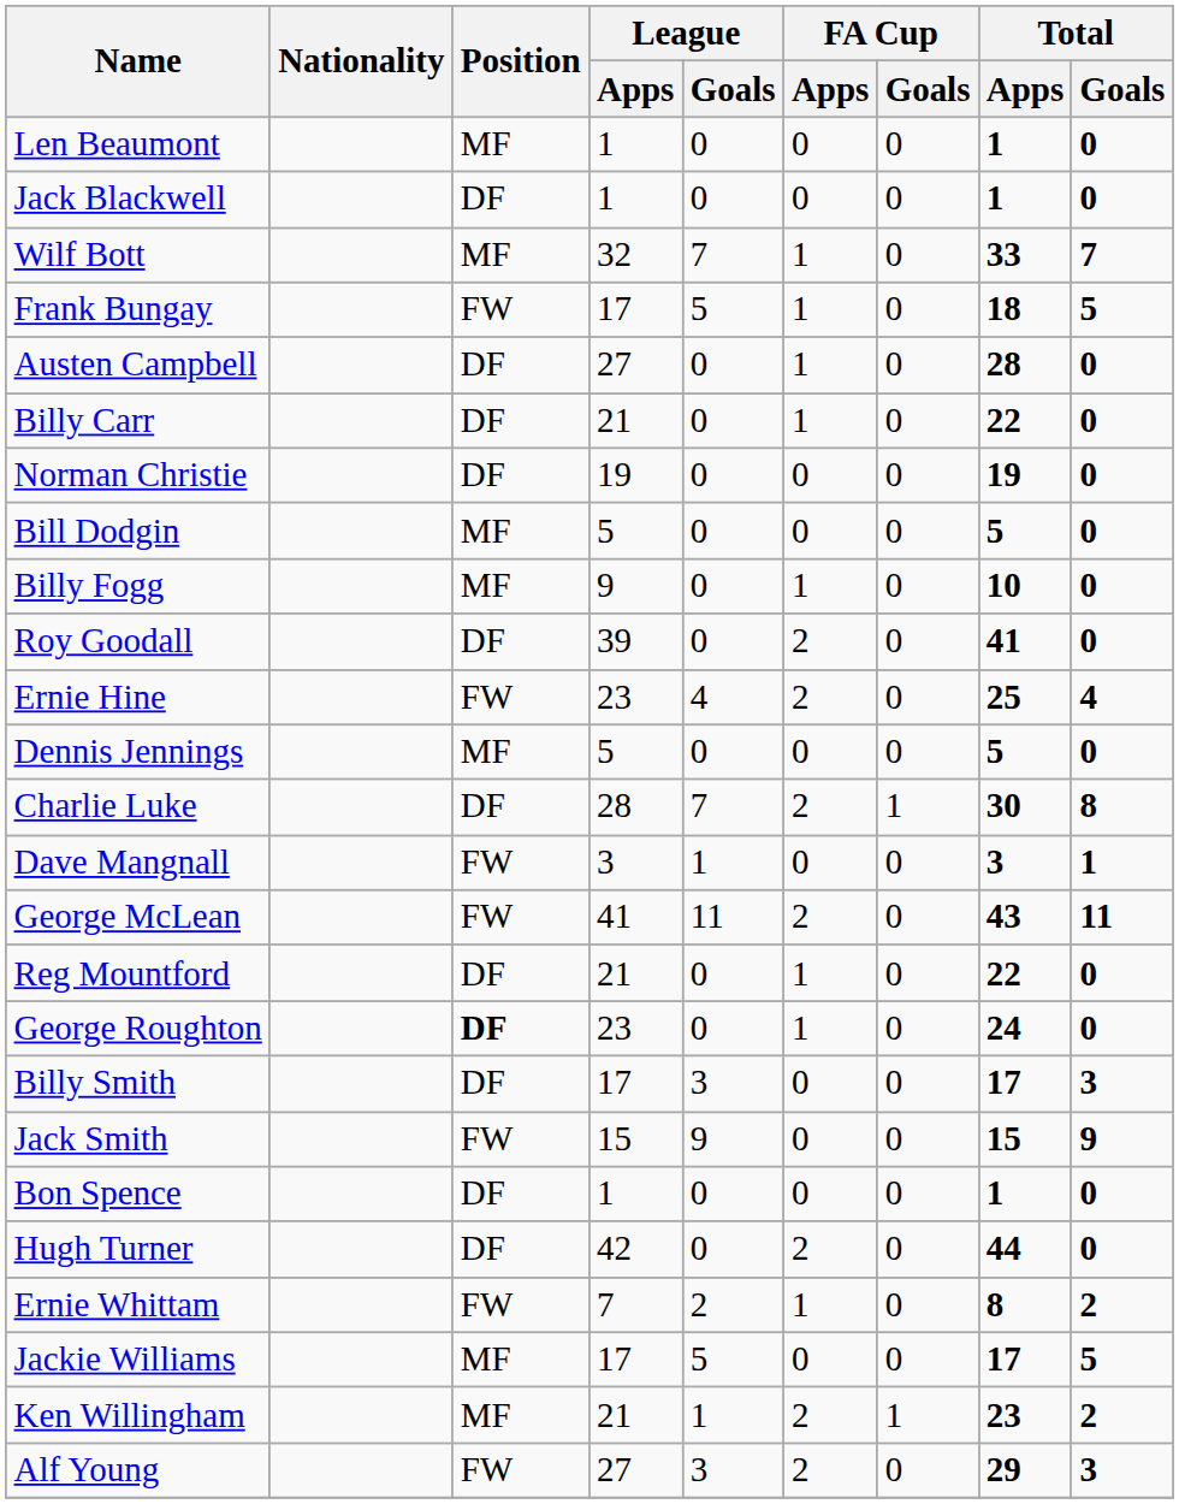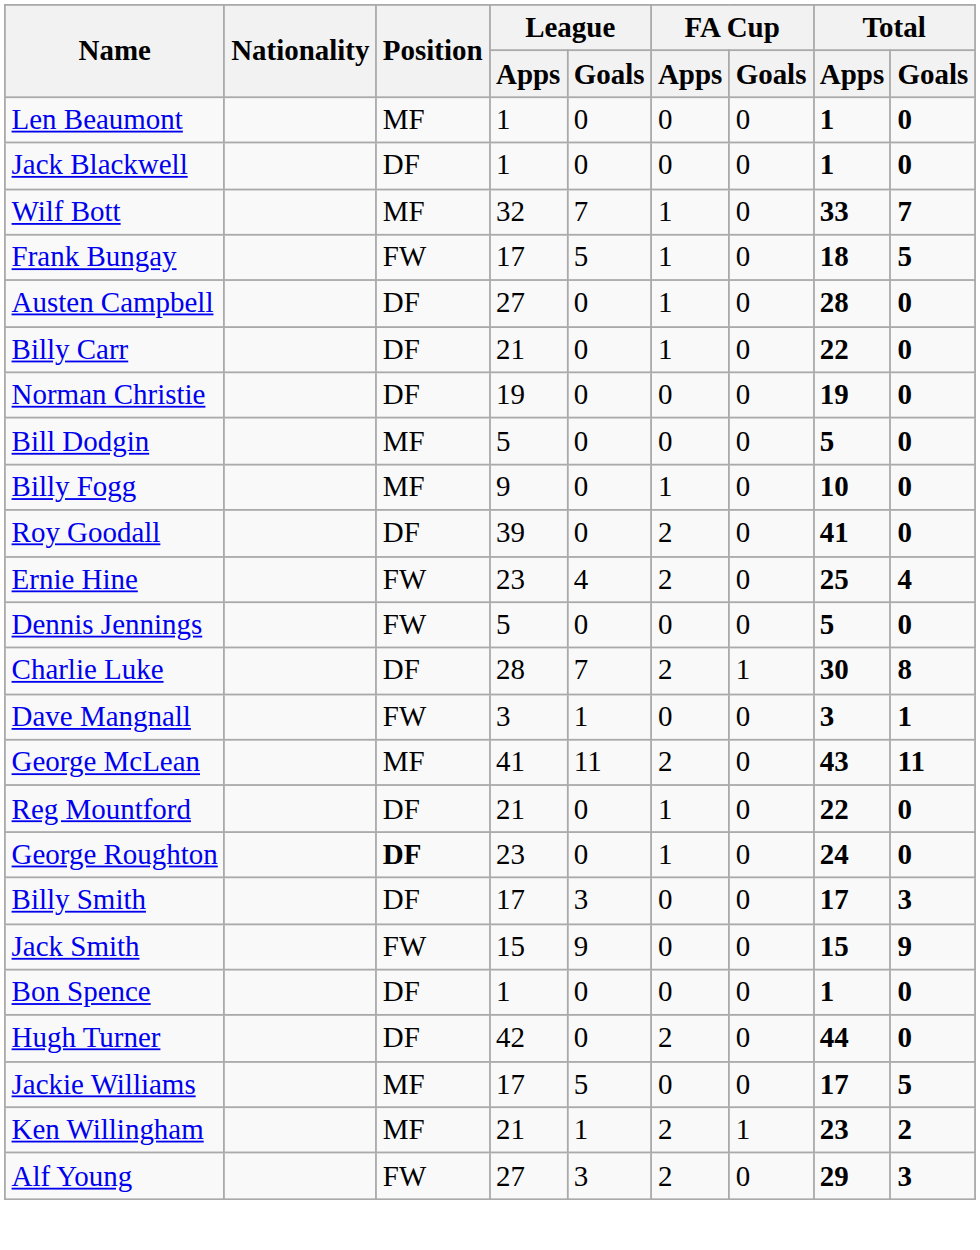Dennis Jennings | Position: MF -> FW
George McLean | Position: FW -> MF
- row: Ernie Whittam | FW | 7 | 2 | 1 | 0 | 8 | 2
